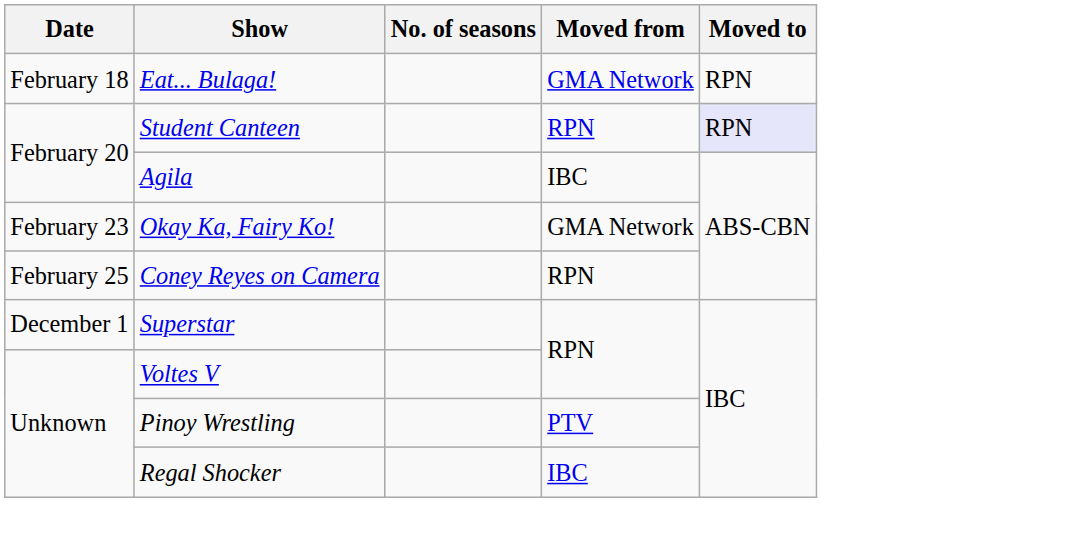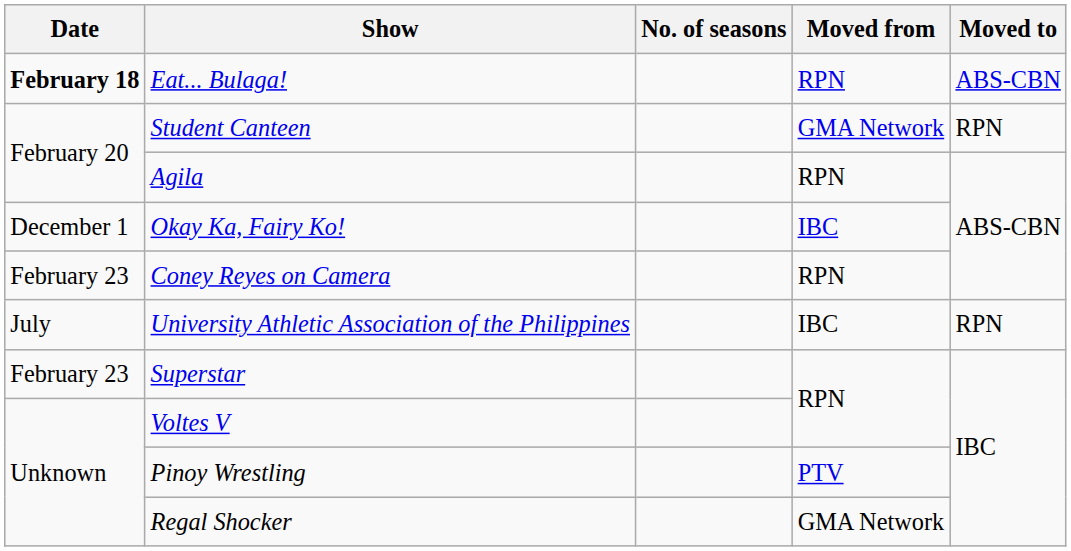Eat... Bulaga! | Date: normal -> bold
Eat... Bulaga! | Moved from: GMA Network -> RPN
Eat... Bulaga! | Moved to: RPN -> ABS-CBN
Student Canteen | Moved from: RPN -> GMA Network
Student Canteen | Moved to: lavender background -> no background
Agila | Moved from: IBC -> RPN
Okay Ka, Fairy Ko! | Date: February 23 -> December 1
Okay Ka, Fairy Ko! | Moved from: GMA Network -> IBC
Coney Reyes on Camera | Date: February 25 -> February 23
+ row: July | University Athletic Association of the Philippines | IBC | RPN
Superstar | Date: December 1 -> February 23
Regal Shocker | Moved from: IBC -> GMA Network
